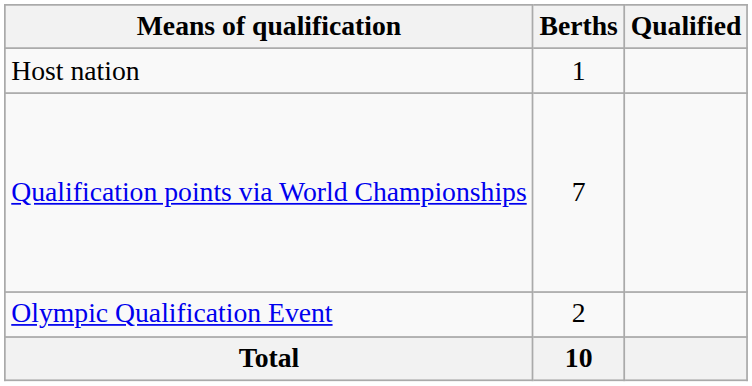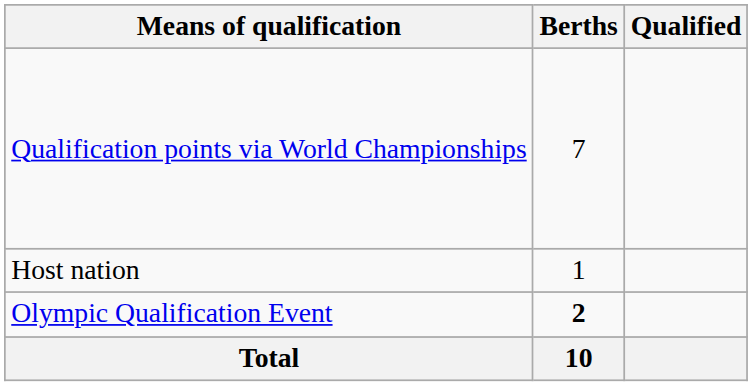rows swapped: Host nation <-> Qualification points via World Championships
Olympic Qualification Event | Berths: normal -> bold
